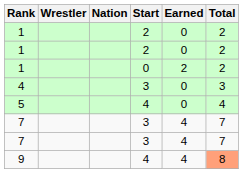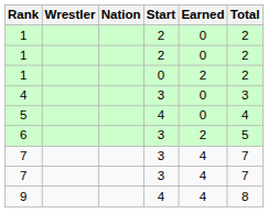+ row: 6 | 3 | 2 | 5
9 | Total: lightsalmon background -> no background
